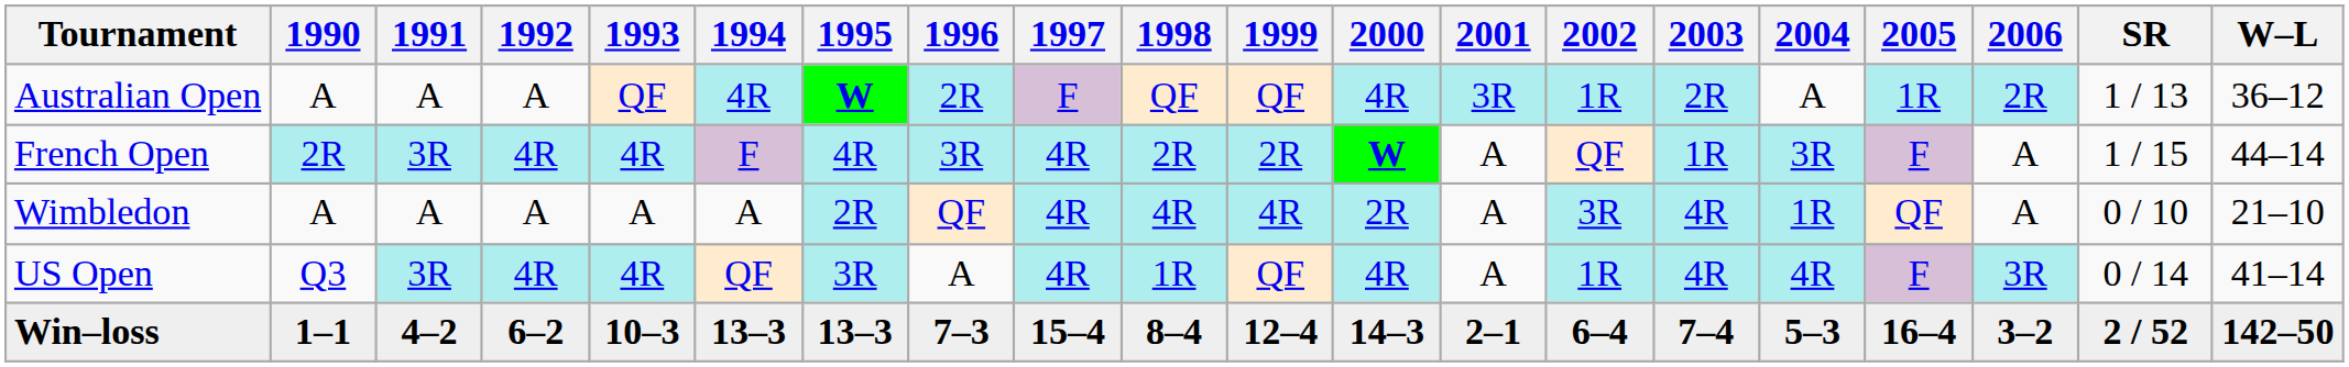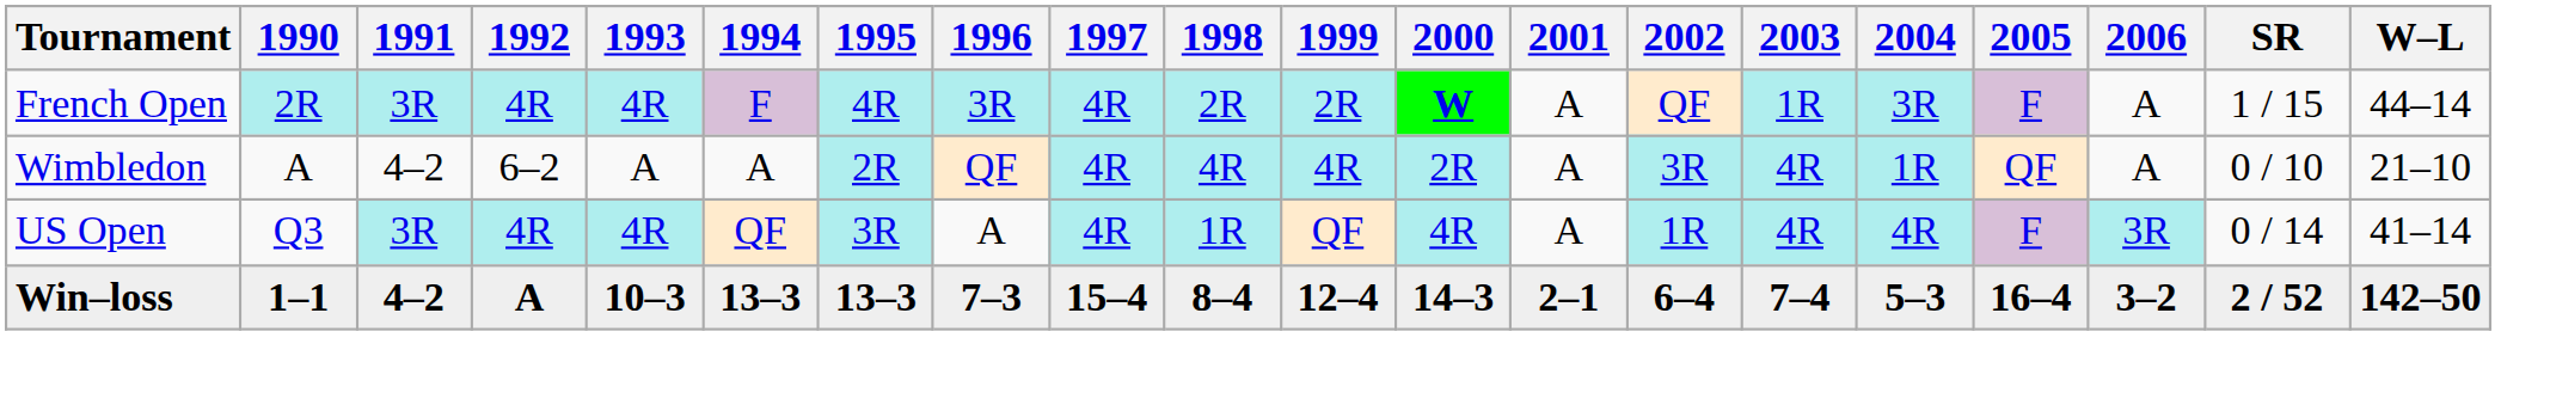- row: Australian Open | A | A | A | QF | 4R | W | 2R | F | QF | QF | 4R | 3R | 1R | 2R | A | 1R | 2R | 1 / 13 | 36–12
Wimbledon | 1991: A -> 4–2
Wimbledon | 1992: A -> 6–2
Win–loss | 1992: 6–2 -> A
